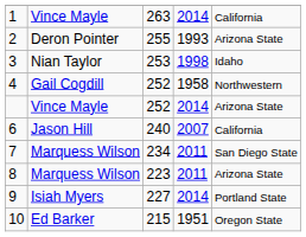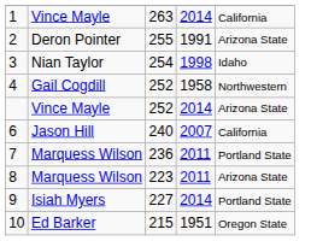2 | column 4: 1993 -> 1991
3 | column 3: 253 -> 254
7 | column 3: 234 -> 236
7 | column 5: San Diego State -> Portland State
